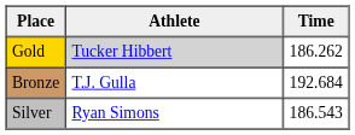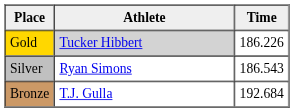Gold | Time: 186.262 -> 186.226
rows swapped: Silver <-> Bronze
